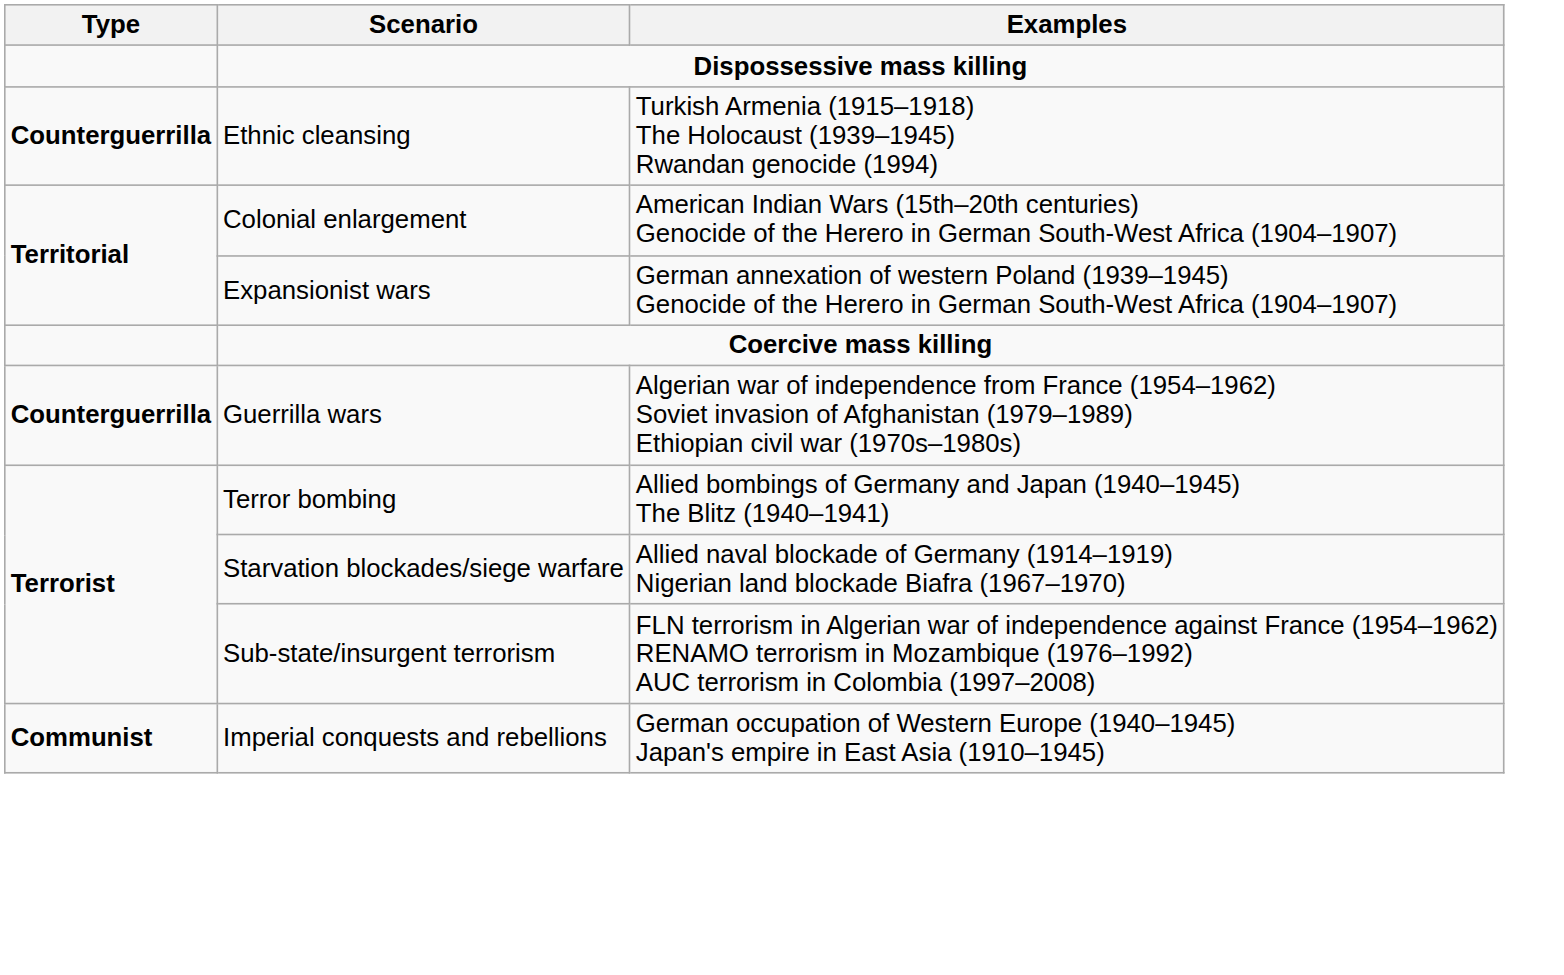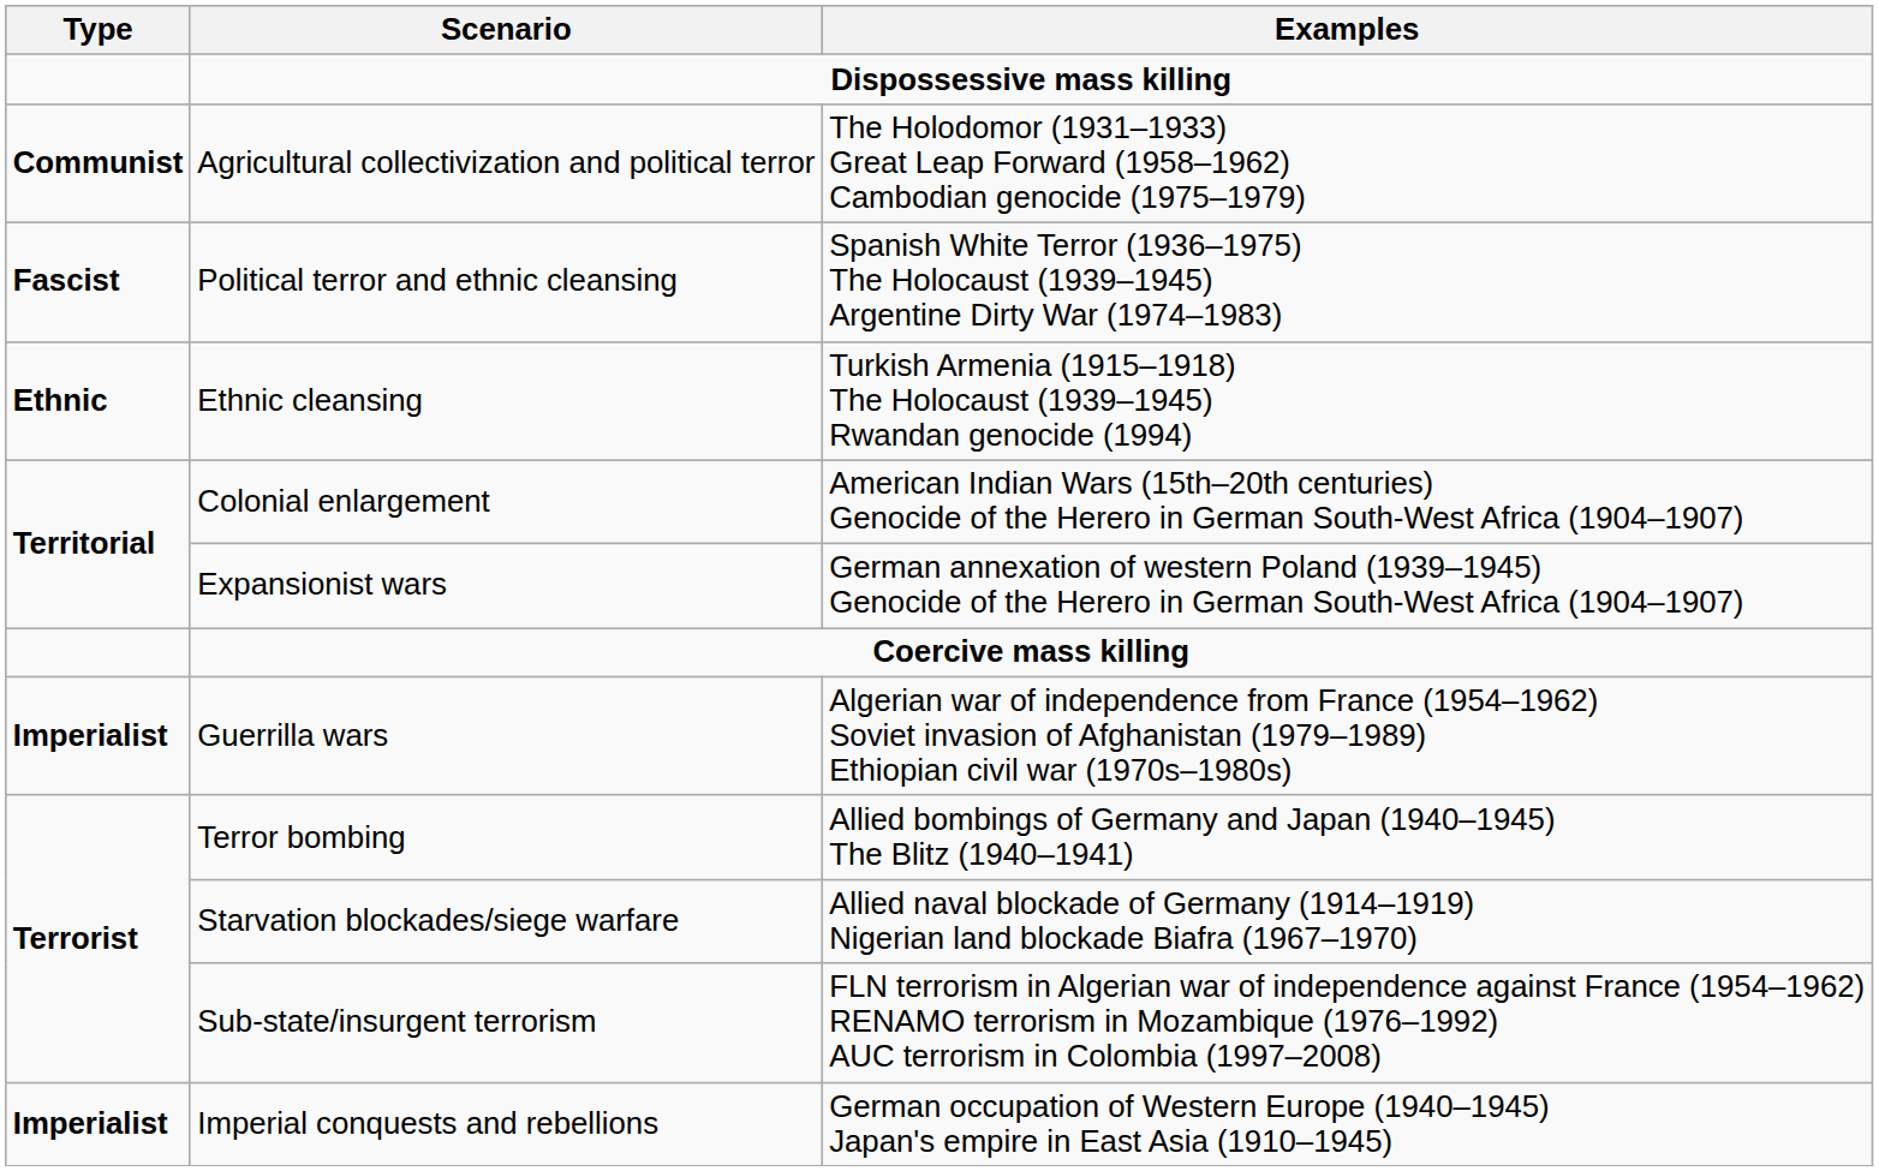+ row: Communist | Agricultural collectivization and political terror | The Holodomor (1931–1933) Great Leap Forward (1958–1962) Cambodian genocide (1975–1979)
+ row: Fascist | Political terror and ethnic cleansing | Spanish White Terror (1936–1975) The Holocaust (1939–1945) Argentine Dirty War (1974–1983)
Ethnic cleansing | Type: Counterguerrilla -> Ethnic
Guerrilla wars | Type: Counterguerrilla -> Imperialist
Imperial conquests and rebellions | Type: Communist -> Imperialist
